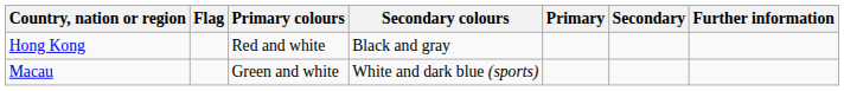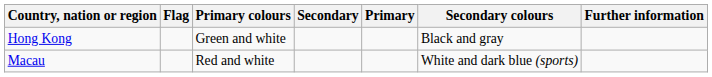columns swapped: Secondary colours <-> Secondary
Hong Kong | Primary colours: Red and white -> Green and white
Macau | Primary colours: Green and white -> Red and white
